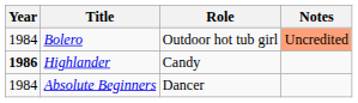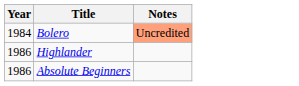- column: Role | Outdoor hot tub girl | Candy | Dancer
Highlander | Year: bold -> normal
Absolute Beginners | Year: 1984 -> 1986
